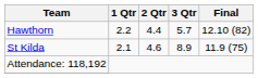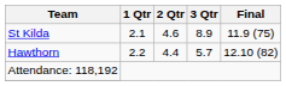rows swapped: Hawthorn <-> St Kilda
